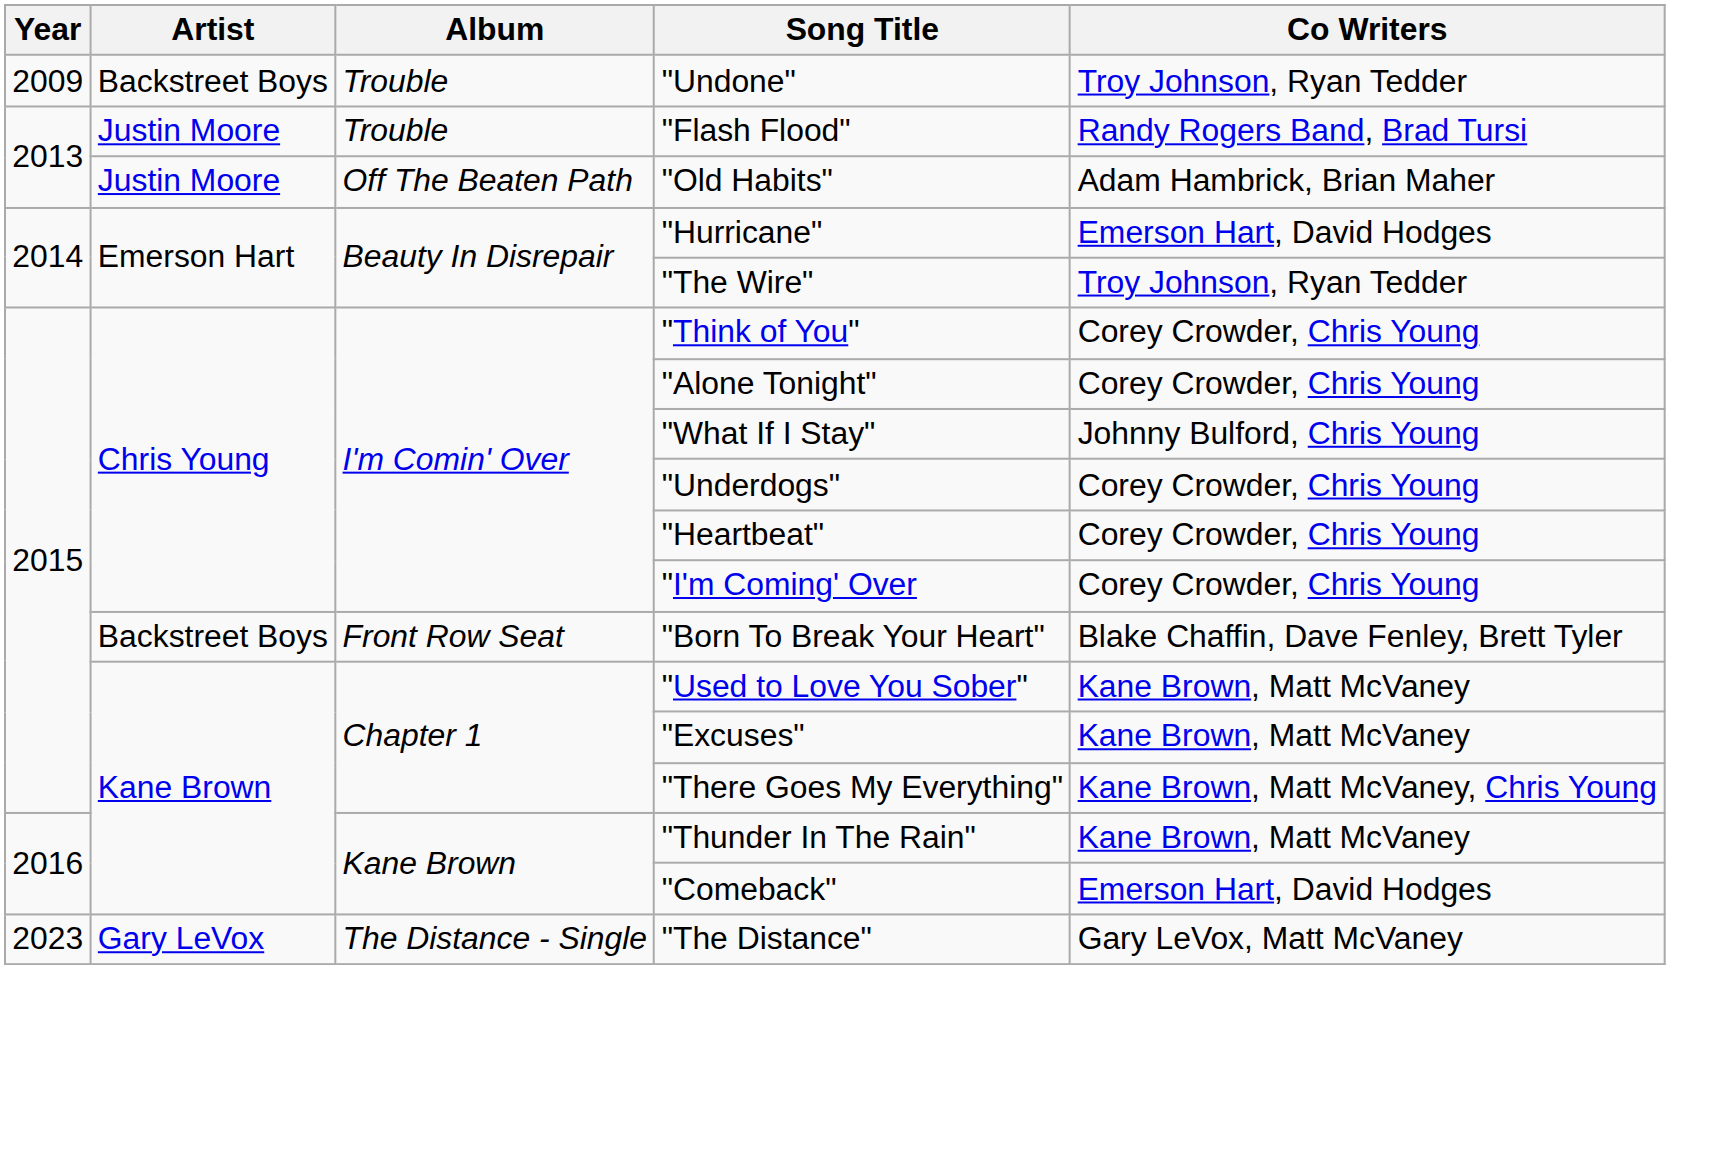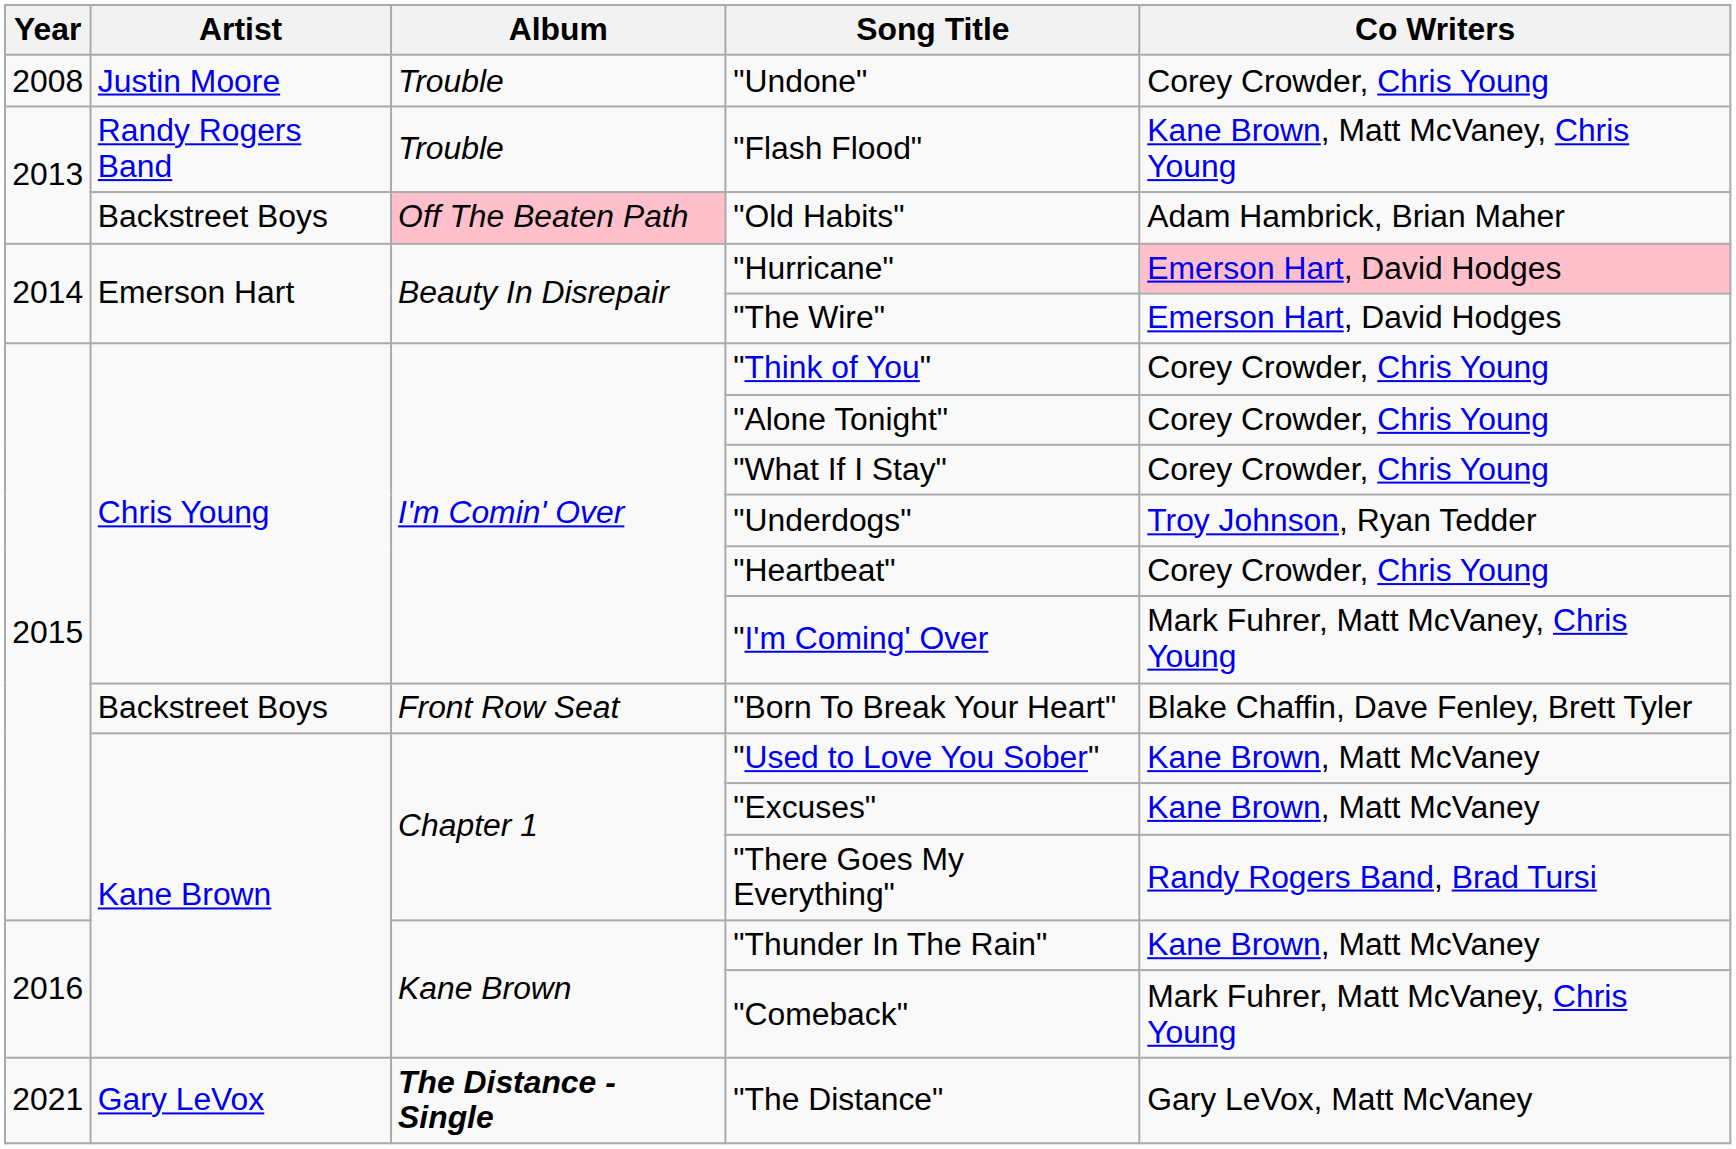"Undone" | Year: 2009 -> 2008
"Undone" | Artist: Backstreet Boys -> Justin Moore
"Undone" | Co Writers: Troy Johnson, Ryan Tedder -> Corey Crowder, Chris Young
"Flash Flood" | Artist: Justin Moore -> Randy Rogers Band
"Flash Flood" | Co Writers: Randy Rogers Band, Brad Tursi -> Kane Brown, Matt McVaney, Chris Young
"Old Habits" | Artist: Justin Moore -> Backstreet Boys
"Old Habits" | Album: no background -> pink background
"Hurricane" | Co Writers: no background -> pink background
"The Wire" | Co Writers: Troy Johnson, Ryan Tedder -> Emerson Hart, David Hodges
"What If I Stay" | Co Writers: Johnny Bulford, Chris Young -> Corey Crowder, Chris Young
"Underdogs" | Co Writers: Corey Crowder, Chris Young -> Troy Johnson, Ryan Tedder
"I'm Coming' Over | Co Writers: Corey Crowder, Chris Young -> Mark Fuhrer, Matt McVaney, Chris Young
"There Goes My Everything" | Co Writers: Kane Brown, Matt McVaney, Chris Young -> Randy Rogers Band, Brad Tursi
"Comeback" | Co Writers: Emerson Hart, David Hodges -> Mark Fuhrer, Matt McVaney, Chris Young
"The Distance" | Year: 2023 -> 2021
"The Distance" | Album: normal -> bold
